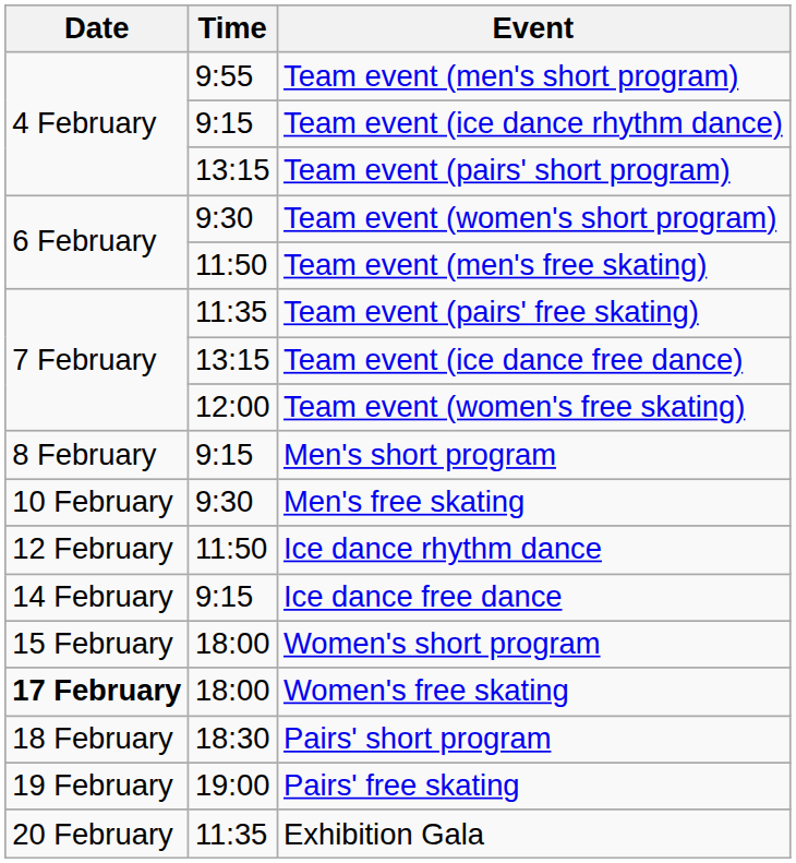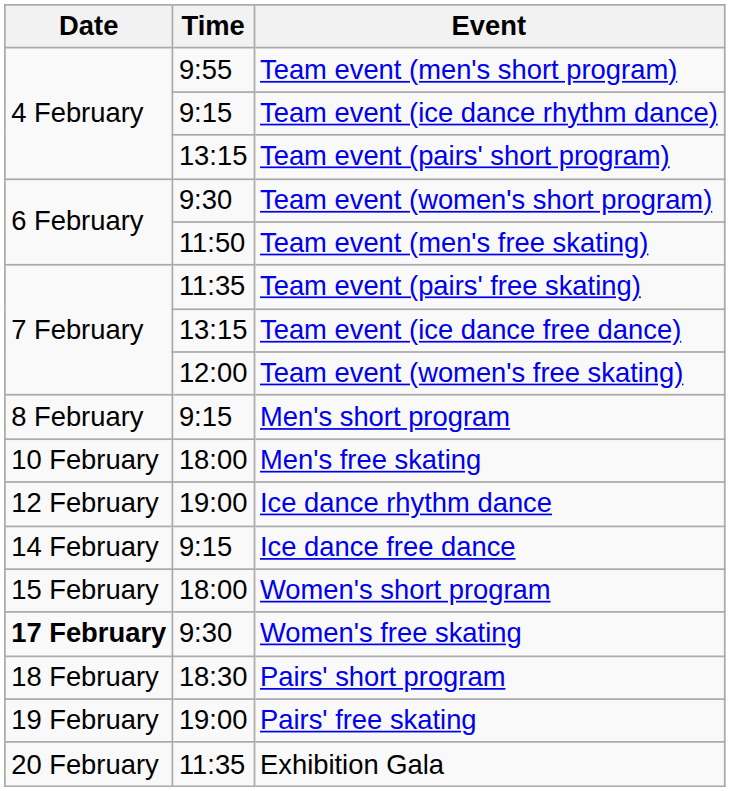Men's free skating | Time: 9:30 -> 18:00
Ice dance rhythm dance | Time: 11:50 -> 19:00
Women's free skating | Time: 18:00 -> 9:30
